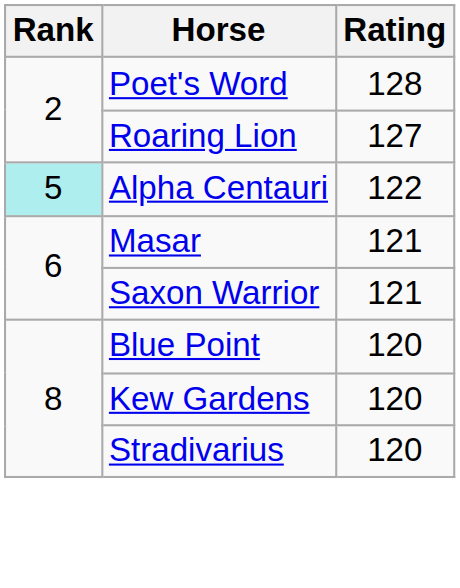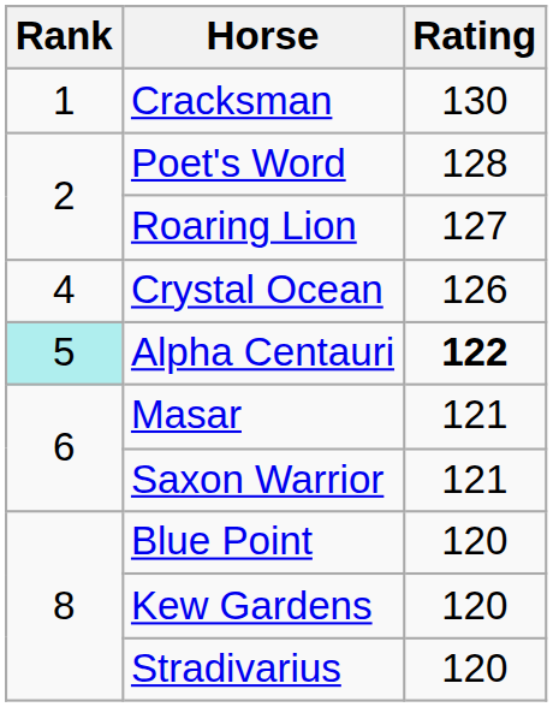+ row: 1 | Cracksman | 130
+ row: 4 | Crystal Ocean | 126
Alpha Centauri | Rating: normal -> bold
